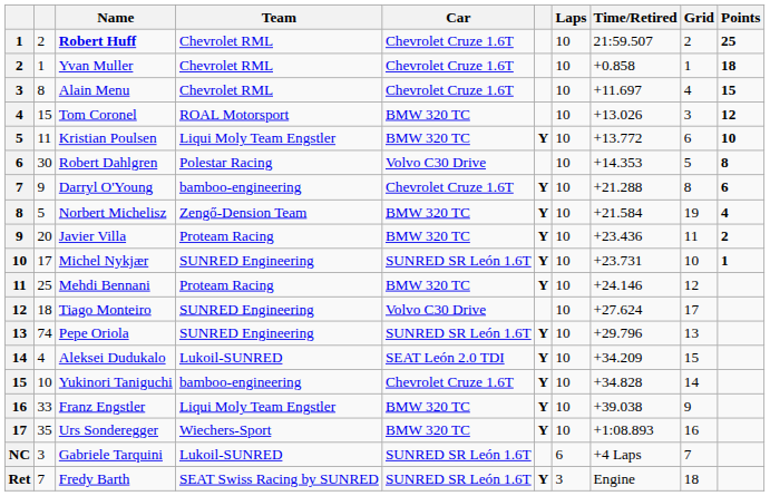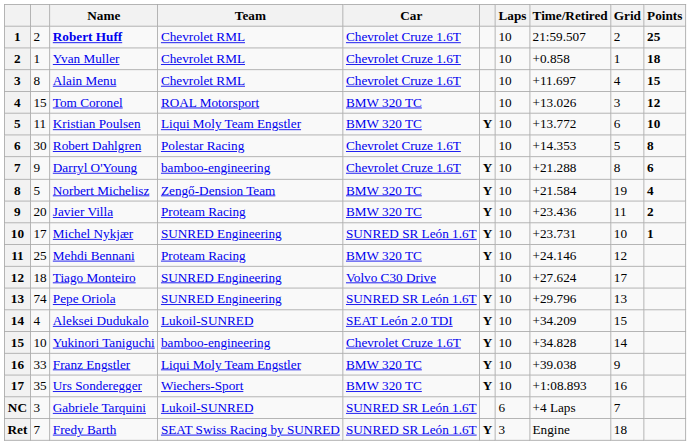Robert Dahlgren | Car: Volvo C30 Drive -> Chevrolet Cruze 1.6T
